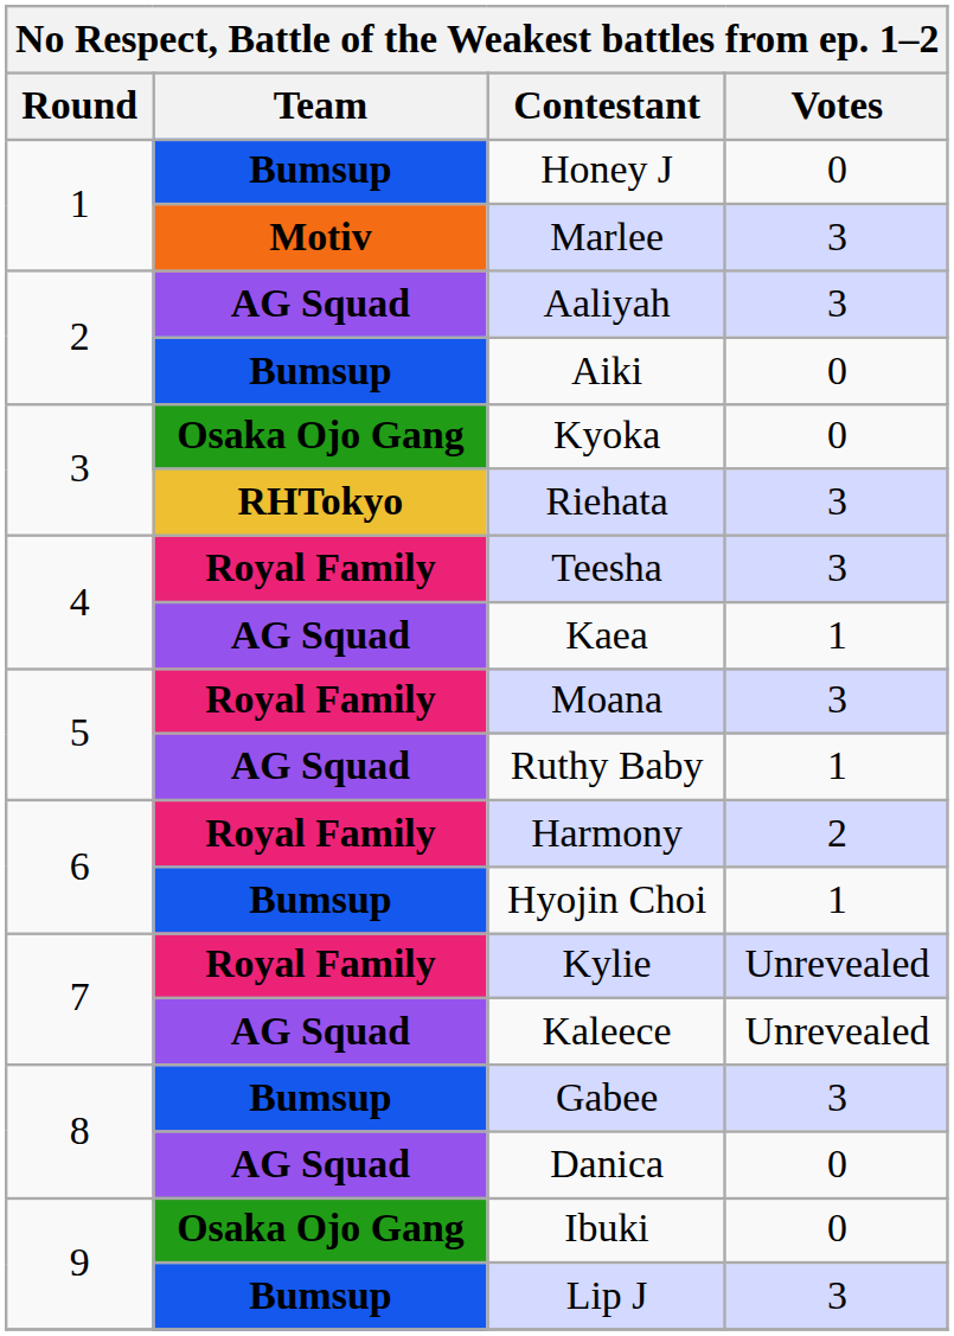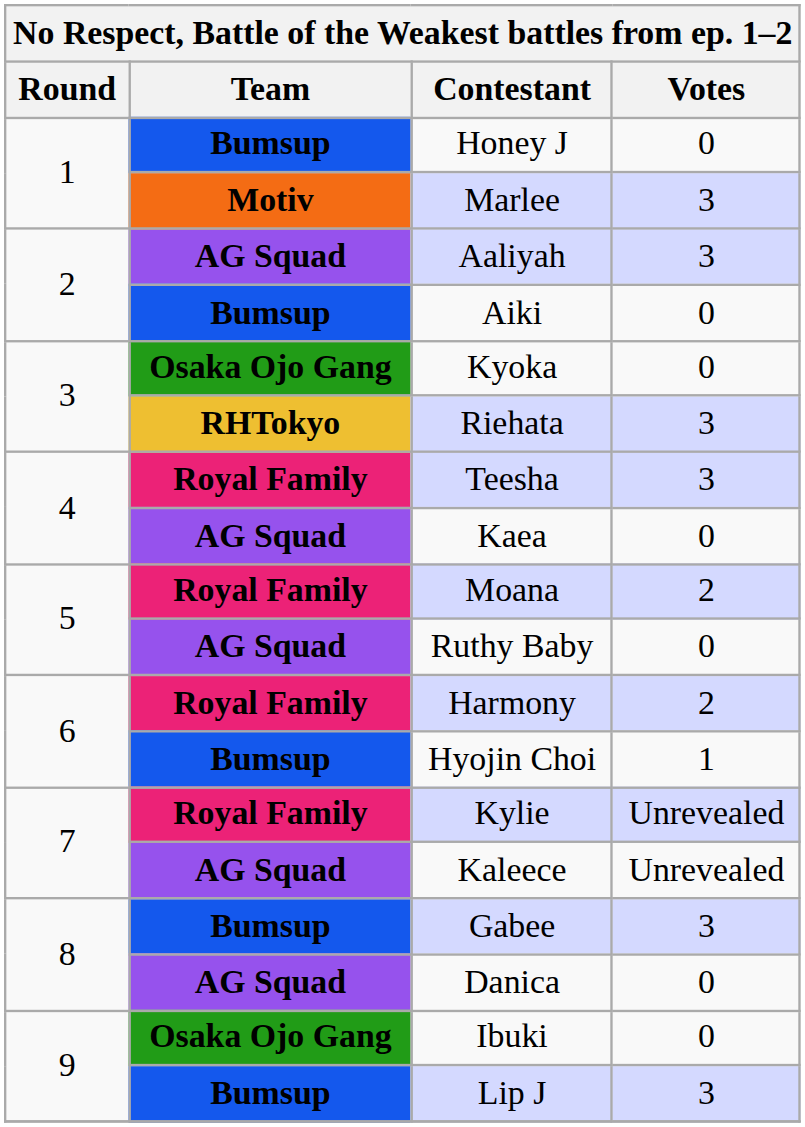Kaea | Votes: 1 -> 0
Moana | Votes: 3 -> 2
Ruthy Baby | Votes: 1 -> 0
